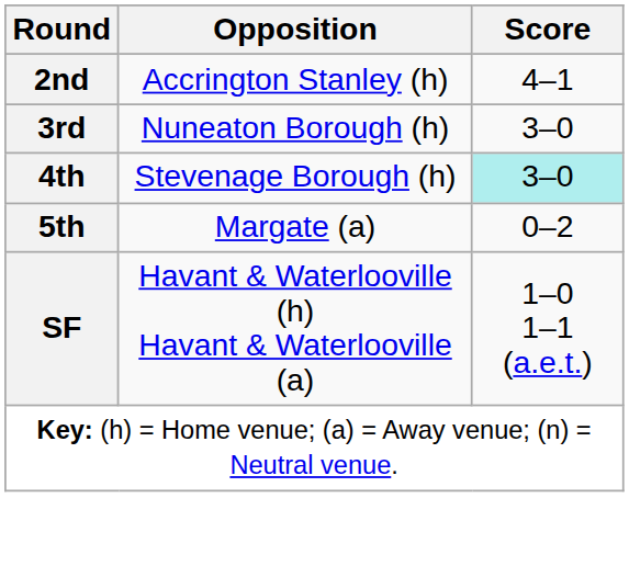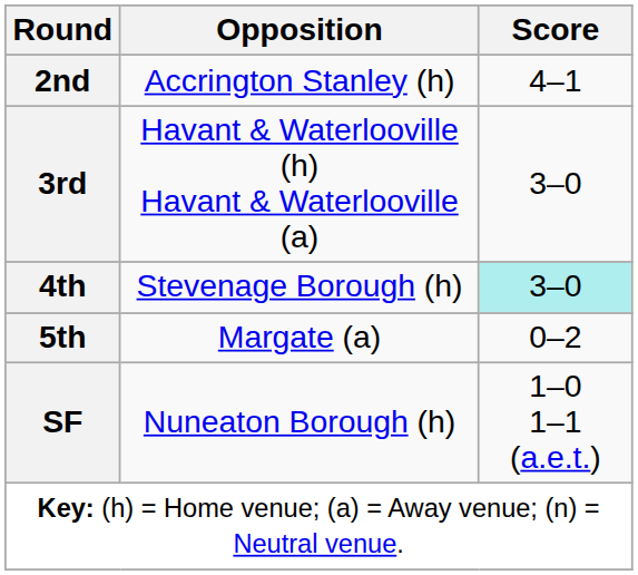3rd | Opposition: Nuneaton Borough (h) -> Havant & Waterlooville (h) Havant & Waterlooville (a)
SF | Opposition: Havant & Waterlooville (h) Havant & Waterlooville (a) -> Nuneaton Borough (h)
